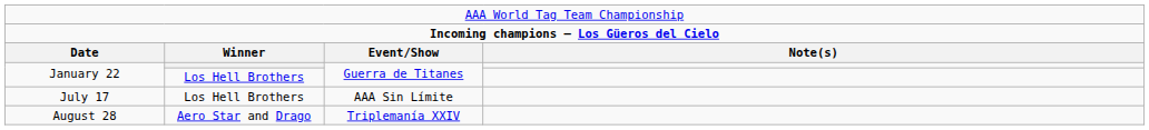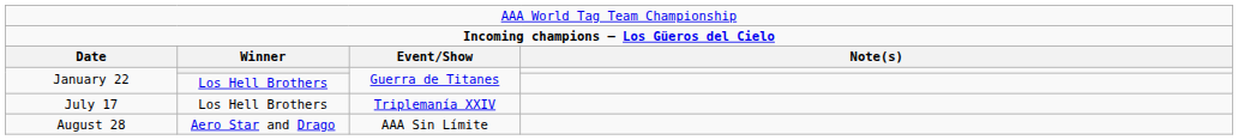July 17 | column 3: AAA Sin Límite -> Triplemanía XXIV
August 28 | column 3: Triplemanía XXIV -> AAA Sin Límite
